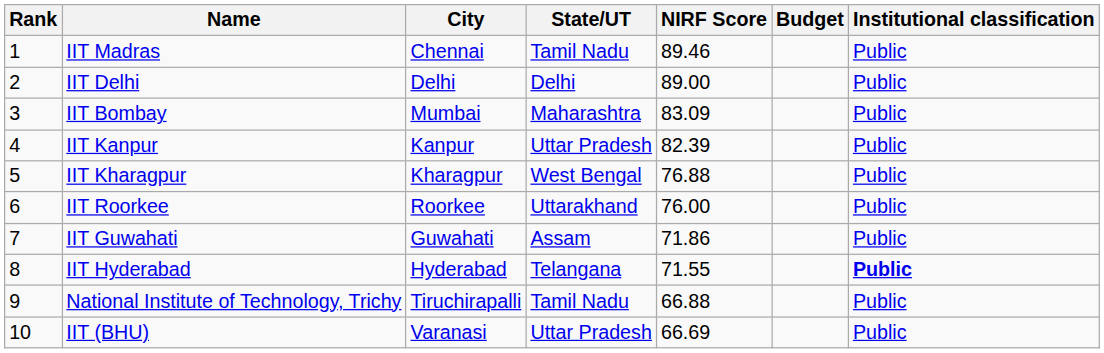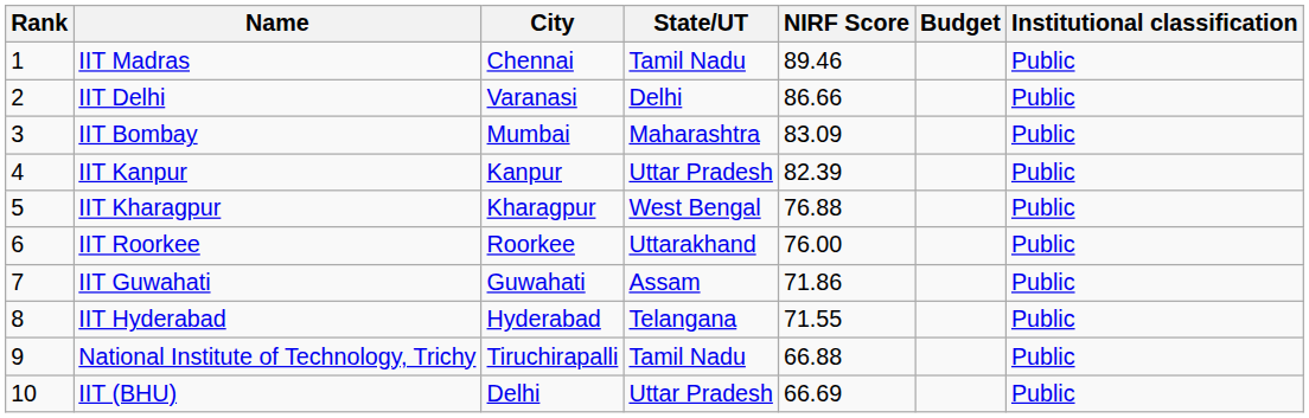IIT Delhi | City: Delhi -> Varanasi
IIT Delhi | NIRF Score: 89.00 -> 86.66
IIT Hyderabad | Institutional classification: bold -> normal
IIT (BHU) | City: Varanasi -> Delhi
